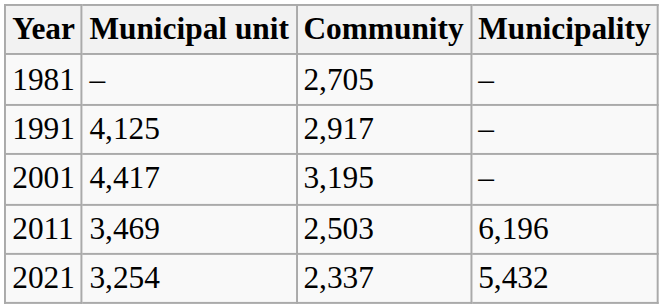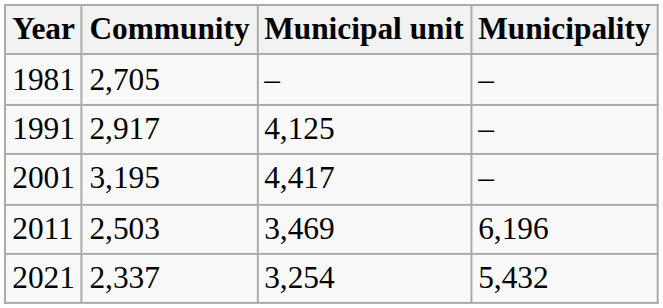columns swapped: Community <-> Municipal unit
